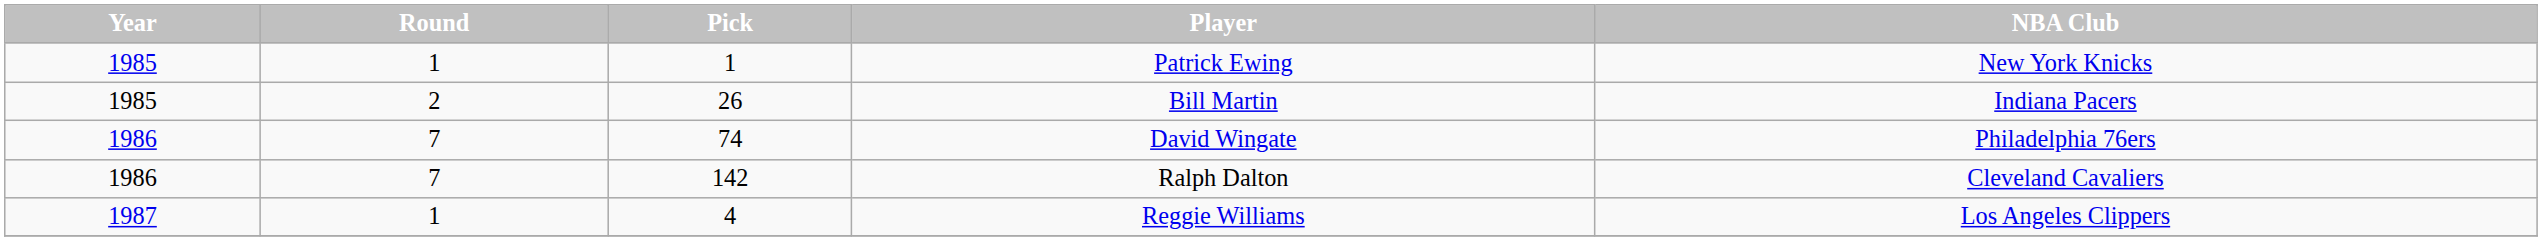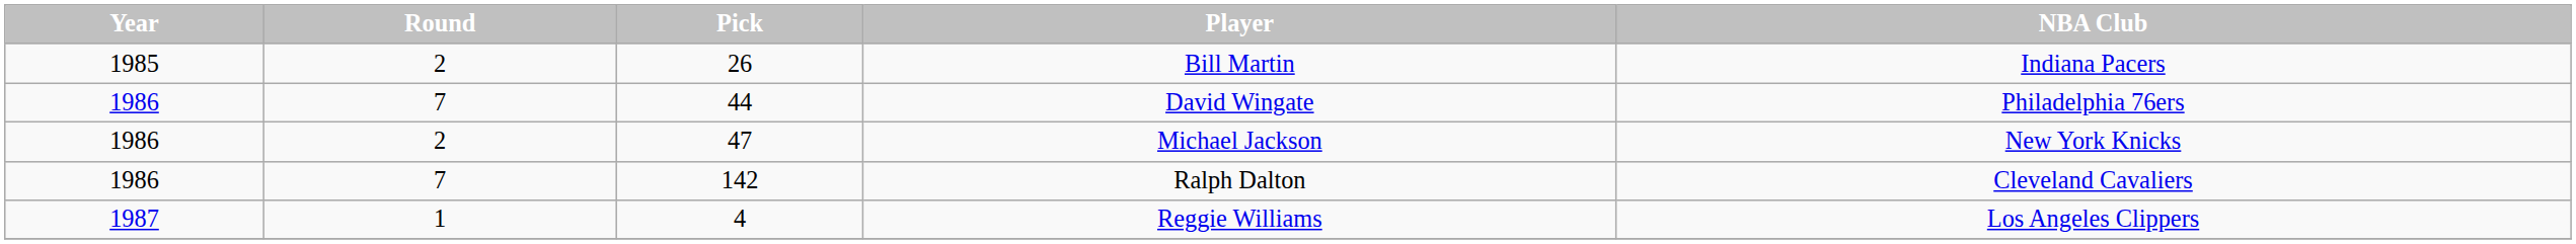- row: 1985 | 1 | 1 | Patrick Ewing | New York Knicks
David Wingate | Pick: 74 -> 44
+ row: 1986 | 2 | 47 | Michael Jackson | New York Knicks
